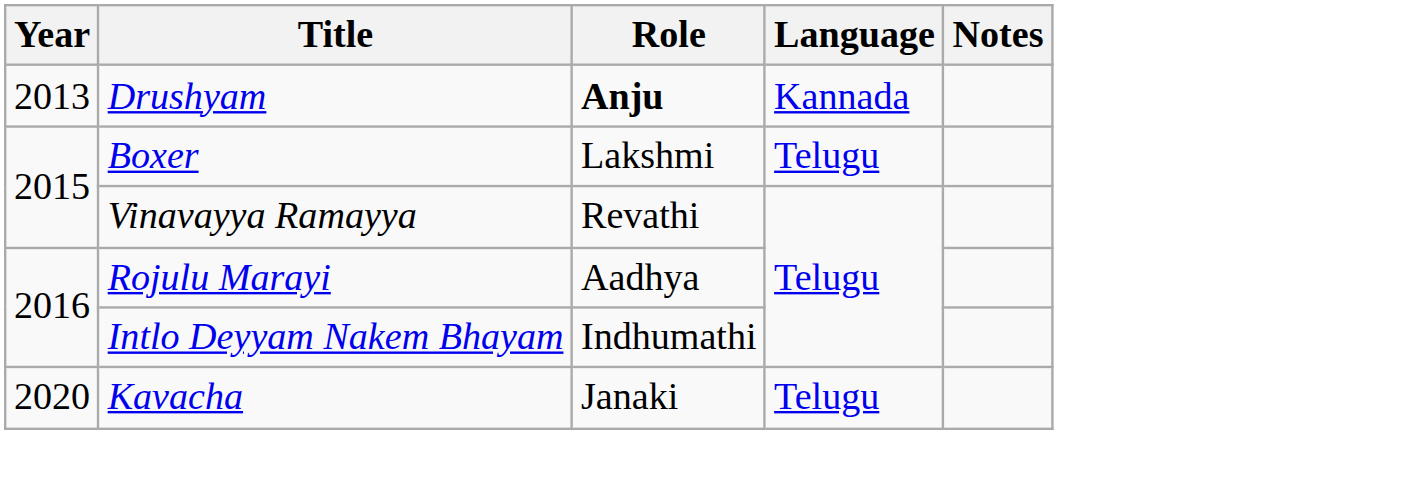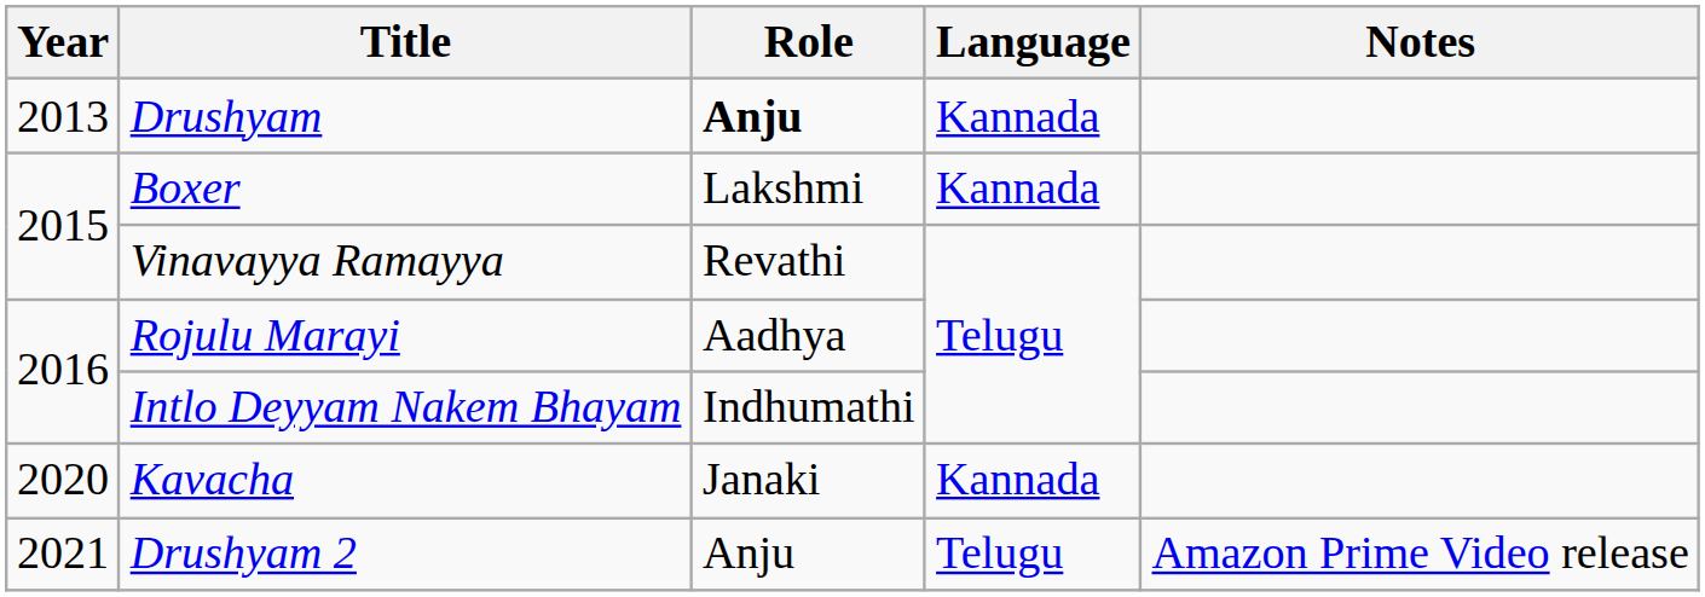Boxer | Language: Telugu -> Kannada
Kavacha | Language: Telugu -> Kannada
+ row: 2021 | Drushyam 2 | Anju | Telugu | Amazon Prime Video release
